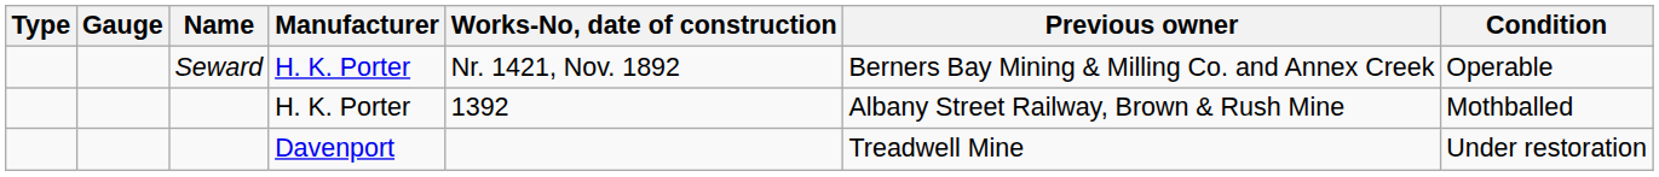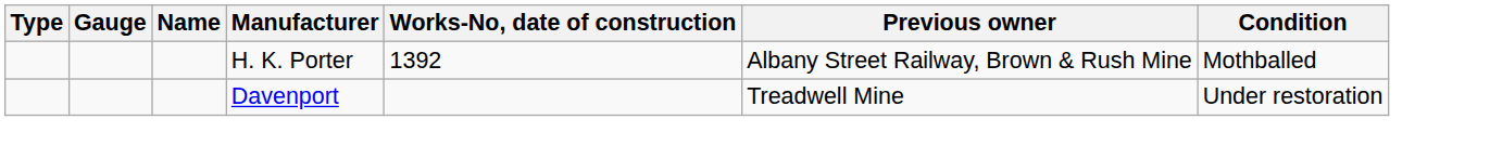- row: Seward | H. K. Porter | Nr. 1421, Nov. 1892 | Berners Bay Mining & Milling Co. and Annex Creek | Operable
